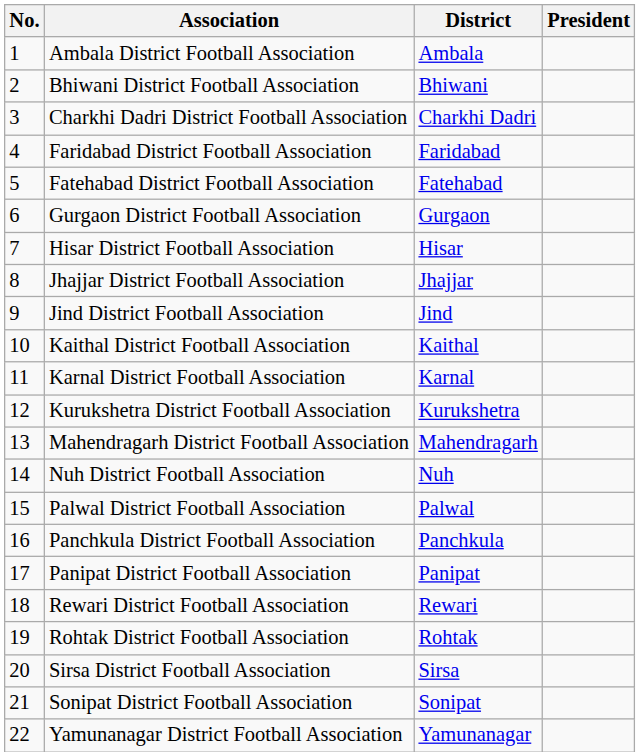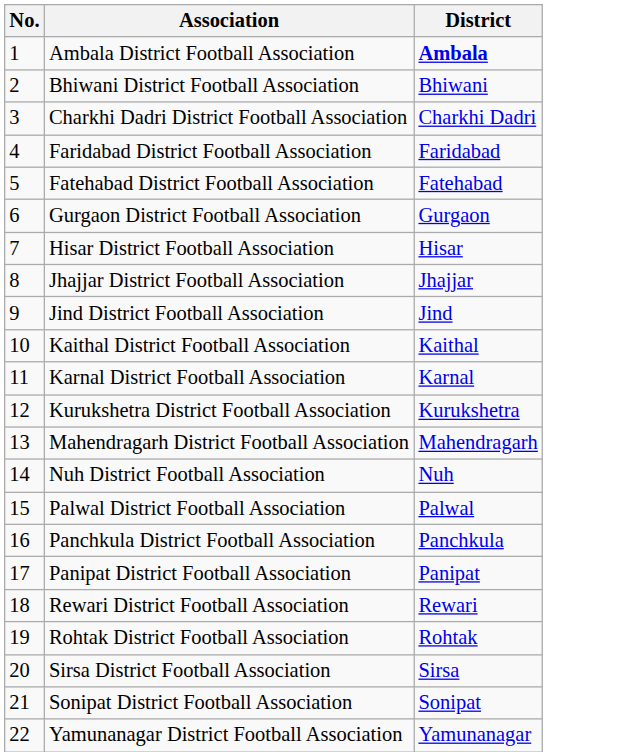- column: President
Ambala District Football Association | District: normal -> bold
